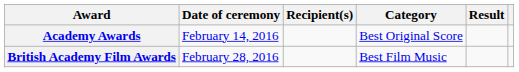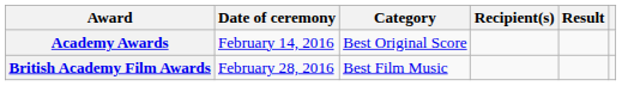columns swapped: Category <-> Recipient(s)
